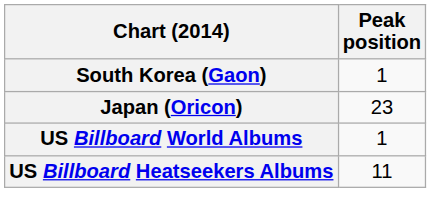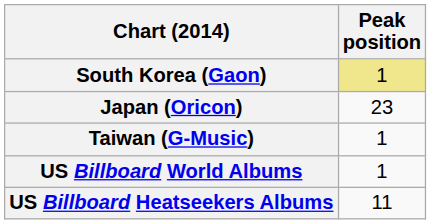South Korea (Gaon) | Peak position: no background -> khaki background
+ row: Taiwan (G-Music) | 1
